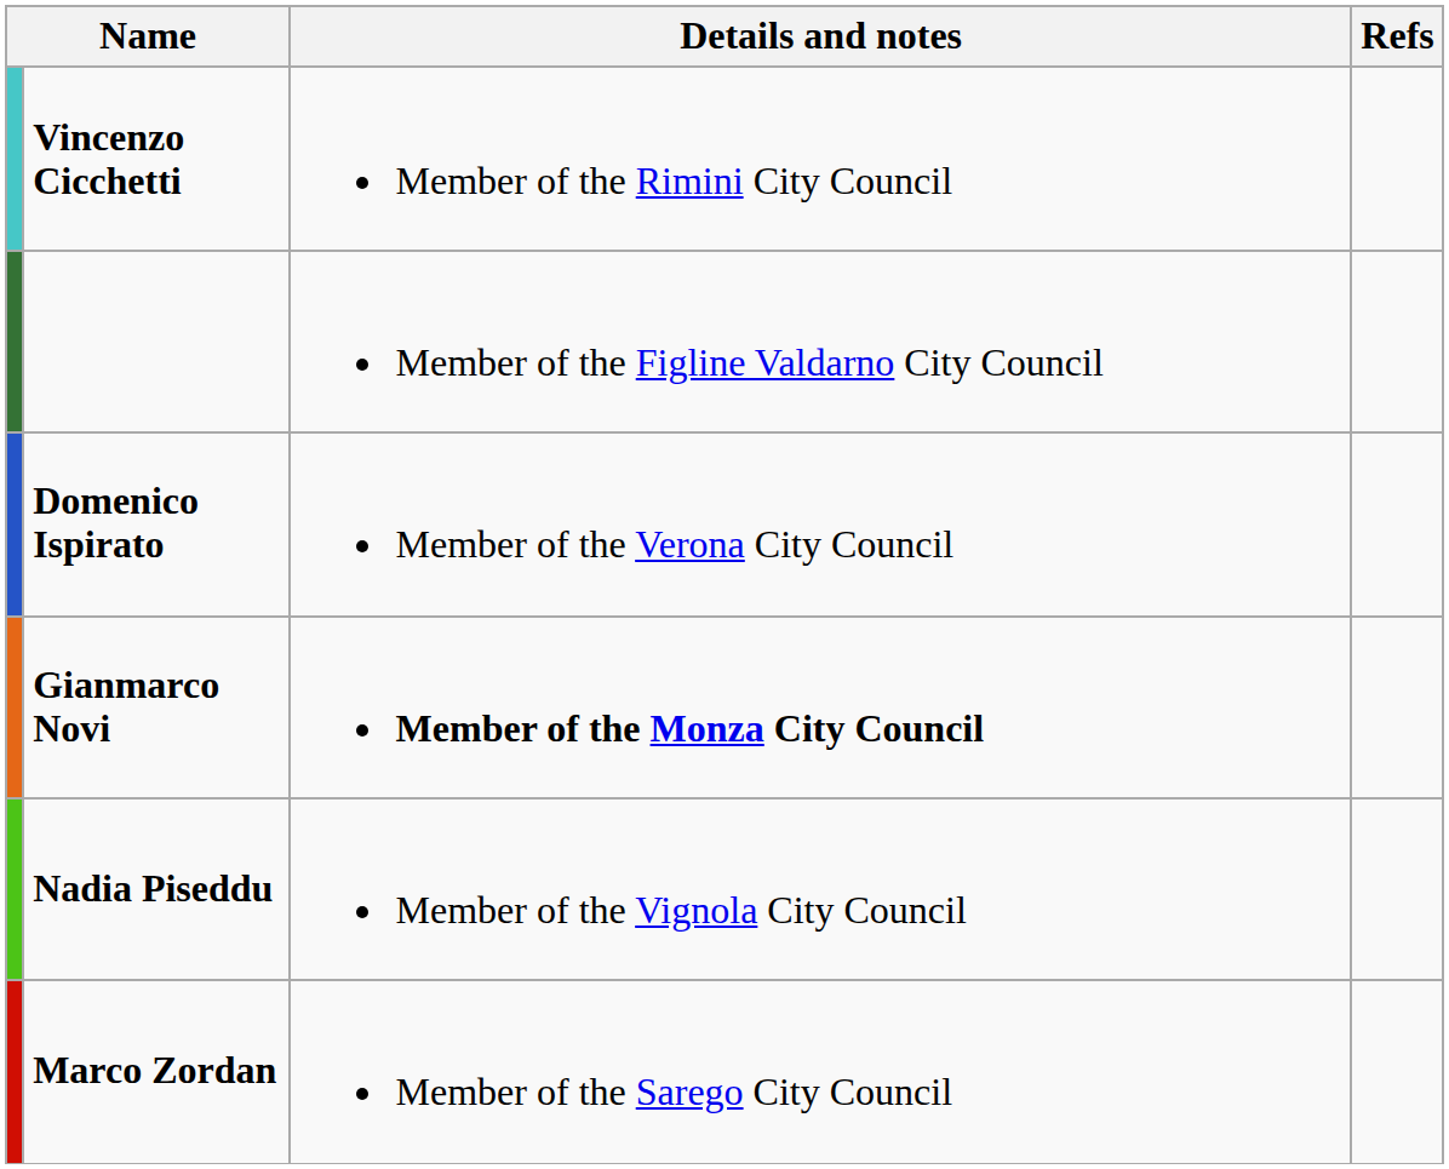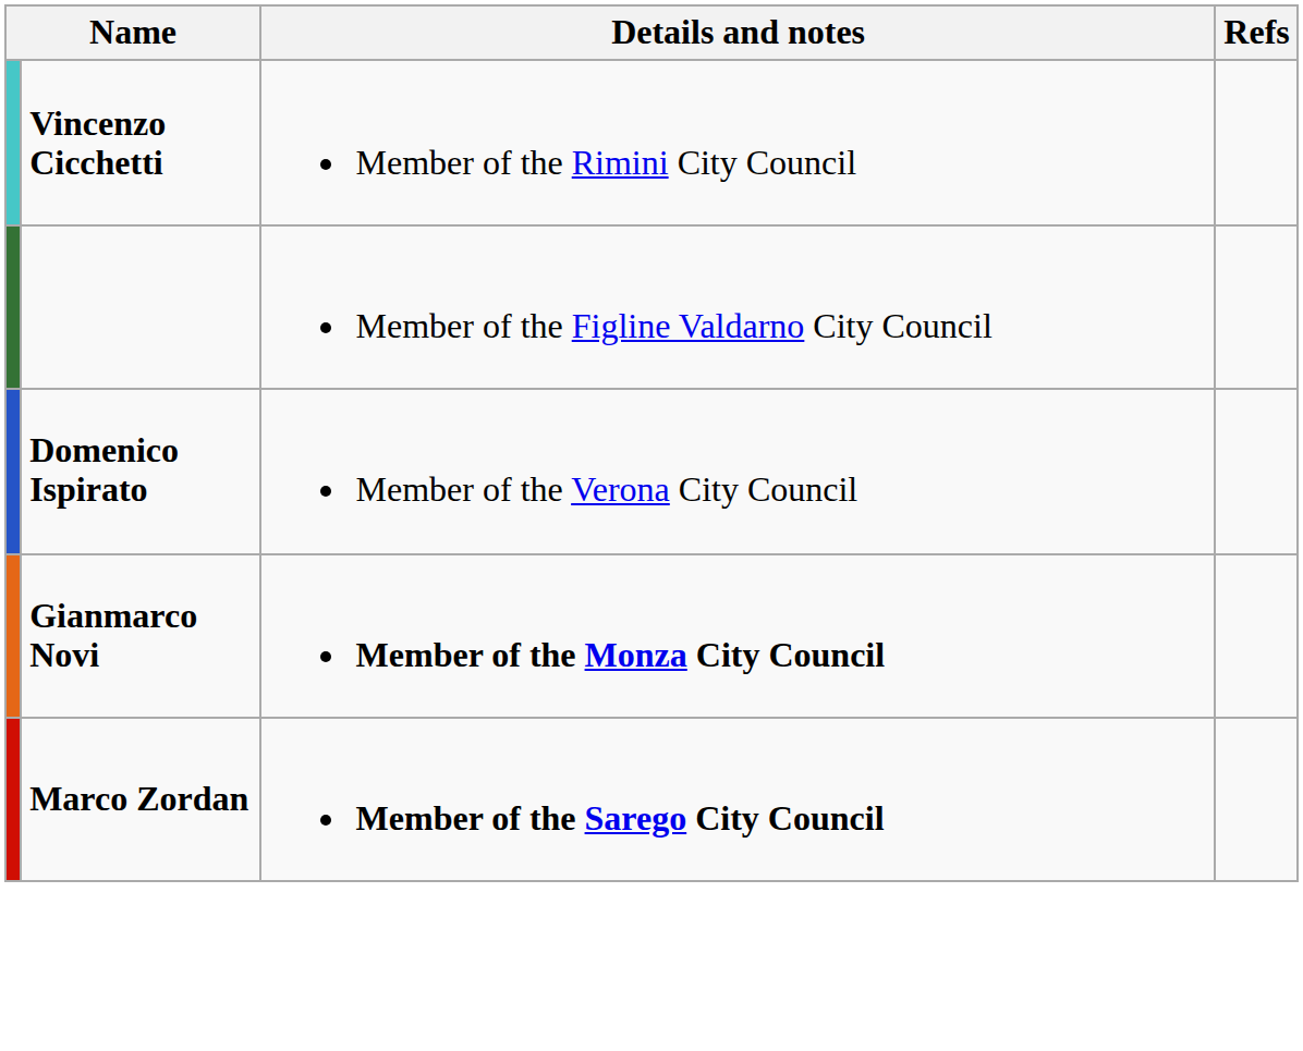- row: Nadia Piseddu | Member of the Vignola City Council
Marco Zordan | Details and notes: normal -> bold
